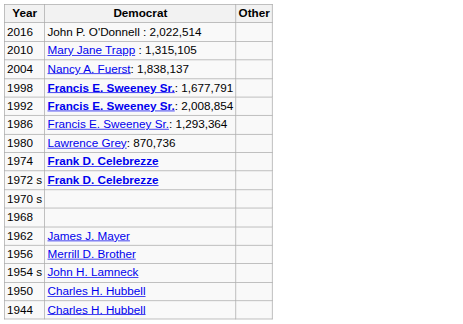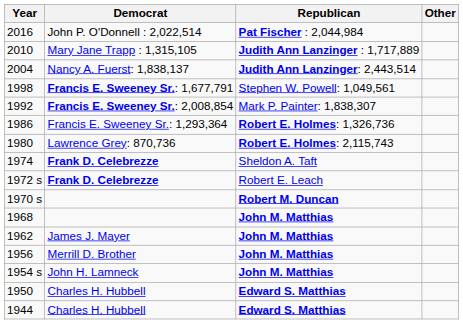+ column: Republican | Pat Fischer : 2,044,984 | Judith Ann Lanzinger : 1,717,889 | Judith Ann Lanzinger: 2,443,514 | Stephen W. Powell: 1,049,561 | Mark P. Painter: 1,838,307 | Robert E. Holmes: 1,326,736 | Robert E. Holmes: 2,115,743 | Sheldon A. Taft | Robert E. Leach | Robert M. Duncan | John M. Matthias | John M. Matthias | John M. Matthias | John M. Matthias | Edward S. Matthias | Edward S. Matthias
